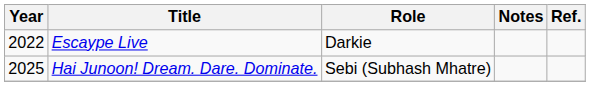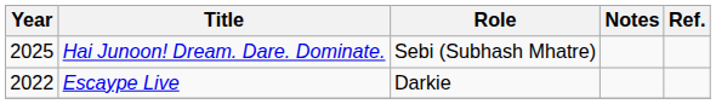rows swapped: Escaype Live <-> Hai Junoon! Dream. Dare. Dominate.
